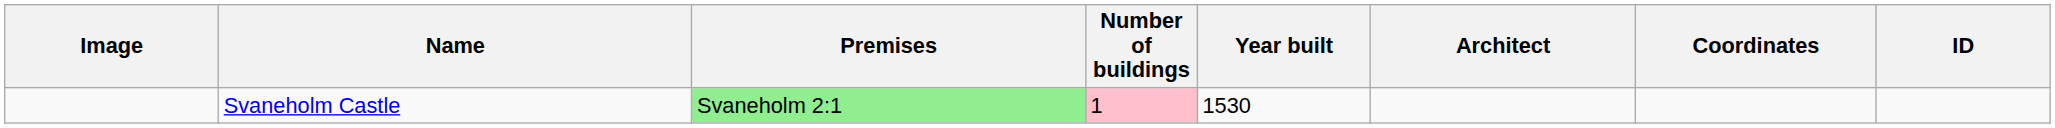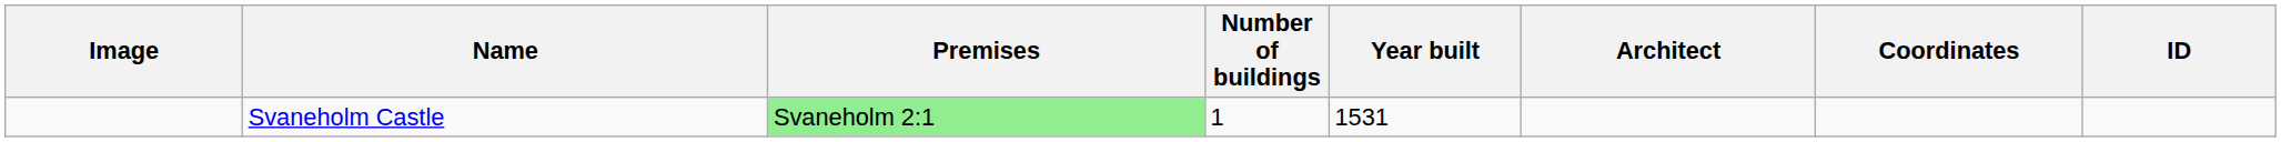Svaneholm Castle | Number of buildings: pink background -> no background
Svaneholm Castle | Year built: 1530 -> 1531
